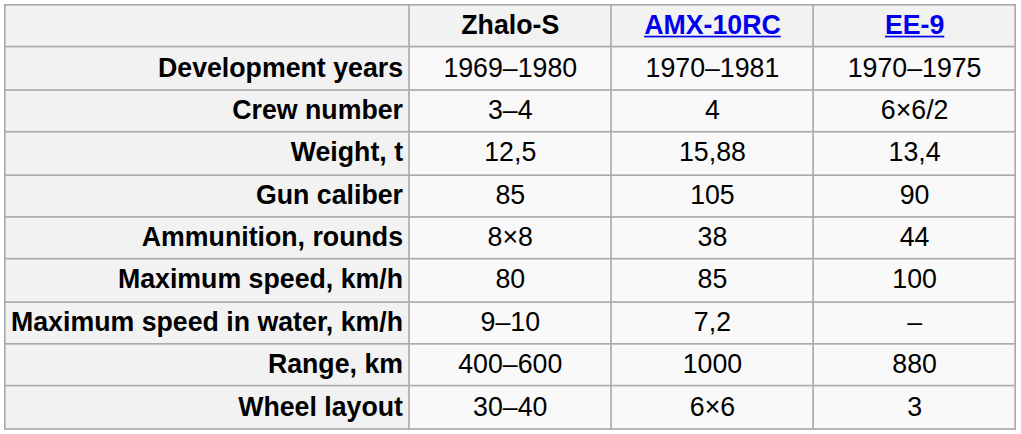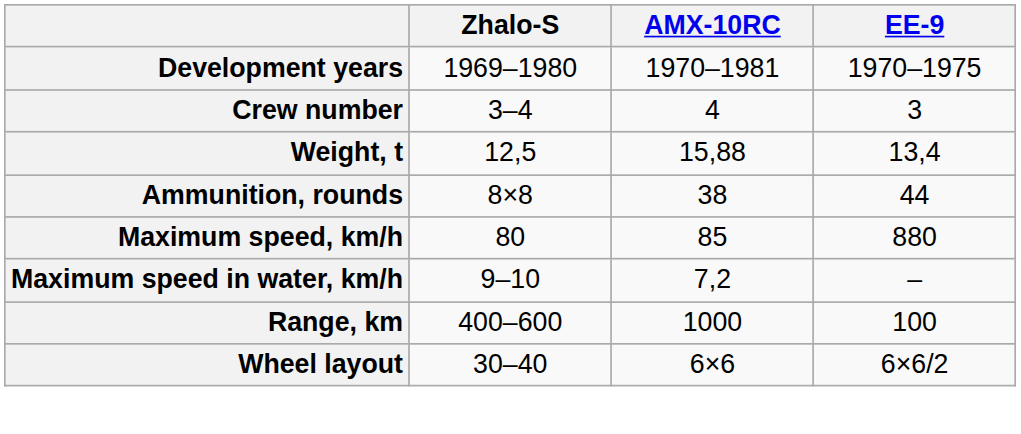Crew number | EE-9: 6×6/2 -> 3
- row: Gun caliber | 85 | 105 | 90
Maximum speed, km/h | EE-9: 100 -> 880
Range, km | EE-9: 880 -> 100
Wheel layout | EE-9: 3 -> 6×6/2
